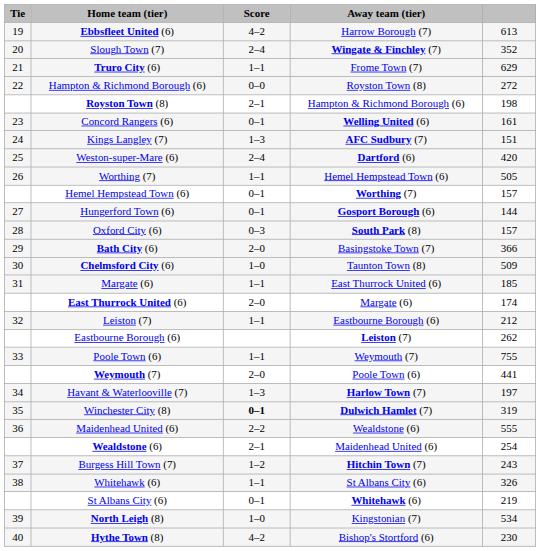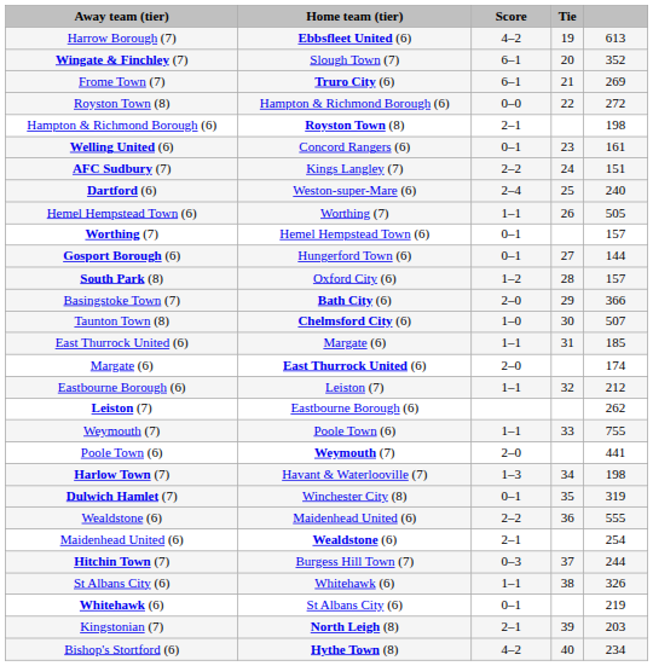columns swapped: Tie <-> Away team (tier)
Slough Town (7) | Score: 2–4 -> 6–1
Truro City (6) | Score: 1–1 -> 6–1
Truro City (6) | column 5: 629 -> 269
Kings Langley (7) | Score: 1–3 -> 2–2
Weston-super-Mare (6) | column 5: 420 -> 240
Oxford City (6) | Score: 0–3 -> 1–2
Chelmsford City (6) | column 5: 509 -> 507
Havant & Waterlooville (7) | column 5: 197 -> 198
Winchester City (8) | Score: bold -> normal
Burgess Hill Town (7) | Score: 1–2 -> 0–3
Burgess Hill Town (7) | column 5: 243 -> 244
North Leigh (8) | Score: 1–0 -> 2–1
North Leigh (8) | column 5: 534 -> 203
Hythe Town (8) | column 5: 230 -> 234
